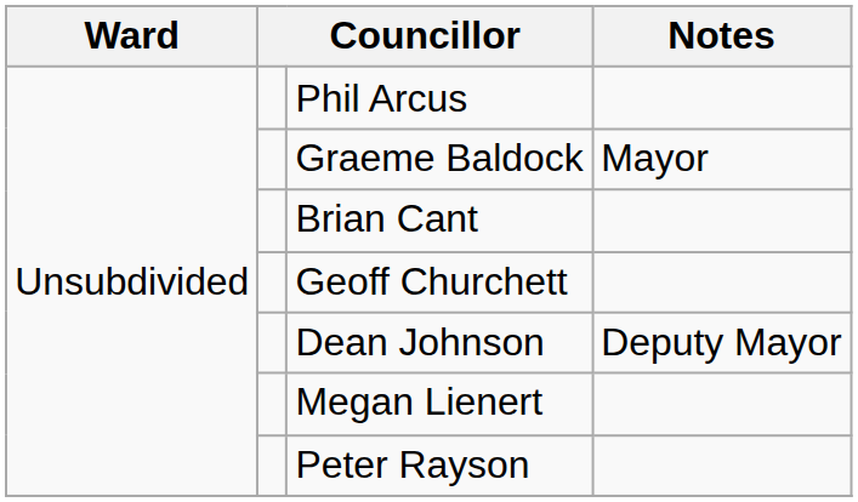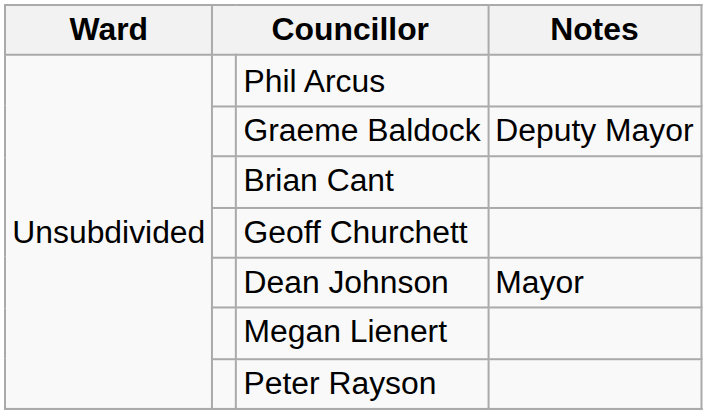Graeme Baldock | Notes: Mayor -> Deputy Mayor
Dean Johnson | Notes: Deputy Mayor -> Mayor
